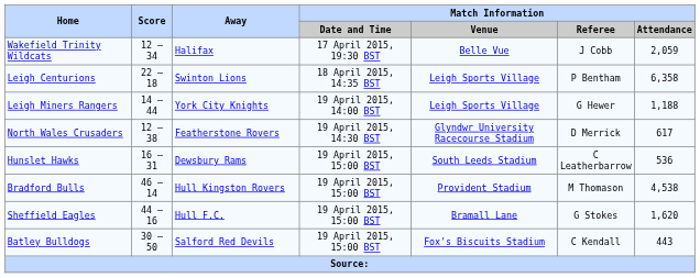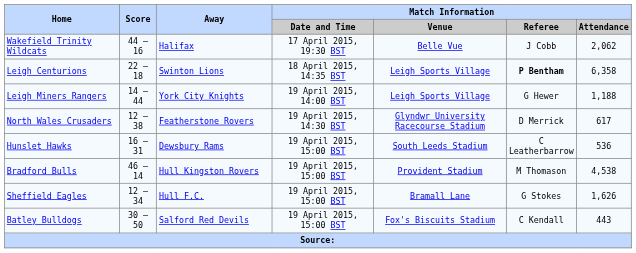Wakefield Trinity Wildcats | Score: 12 – 34 -> 44 – 16
Wakefield Trinity Wildcats | Match Information / Attendance: 2,059 -> 2,062
Leigh Centurions | Match Information / Referee: normal -> bold
Sheffield Eagles | Score: 44 – 16 -> 12 – 34
Sheffield Eagles | Match Information / Attendance: 1,620 -> 1,626
